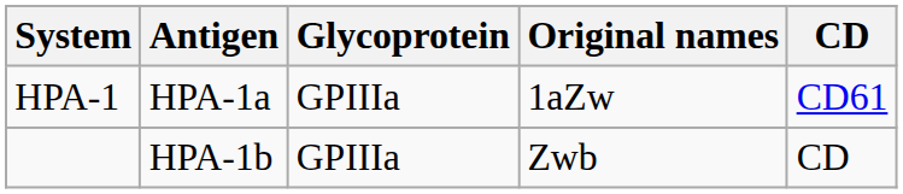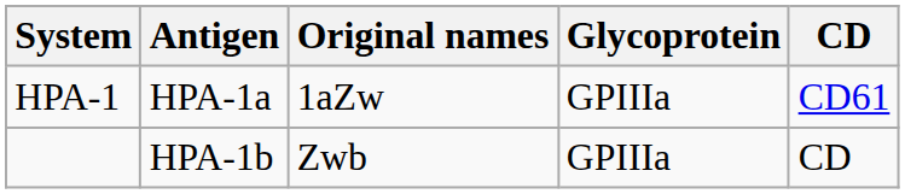columns swapped: Original names <-> Glycoprotein
